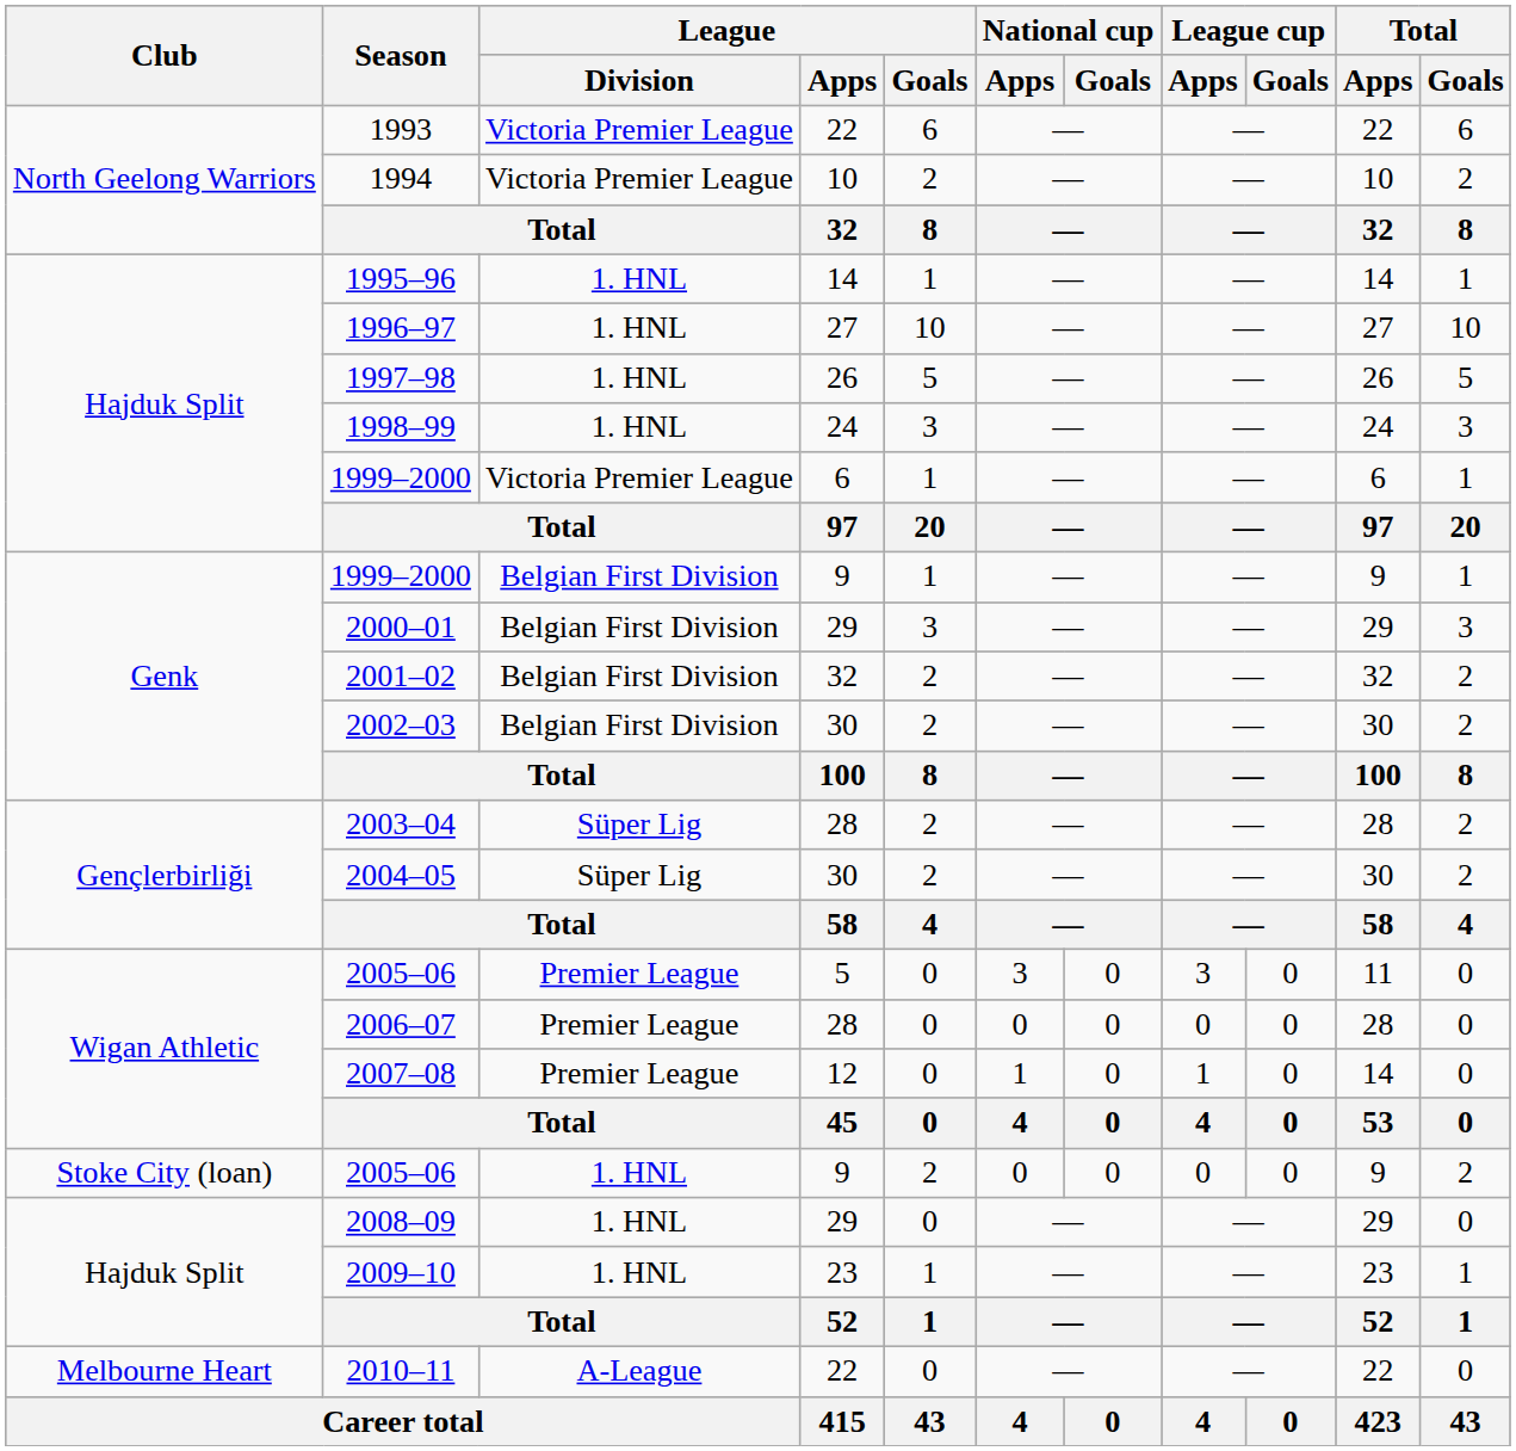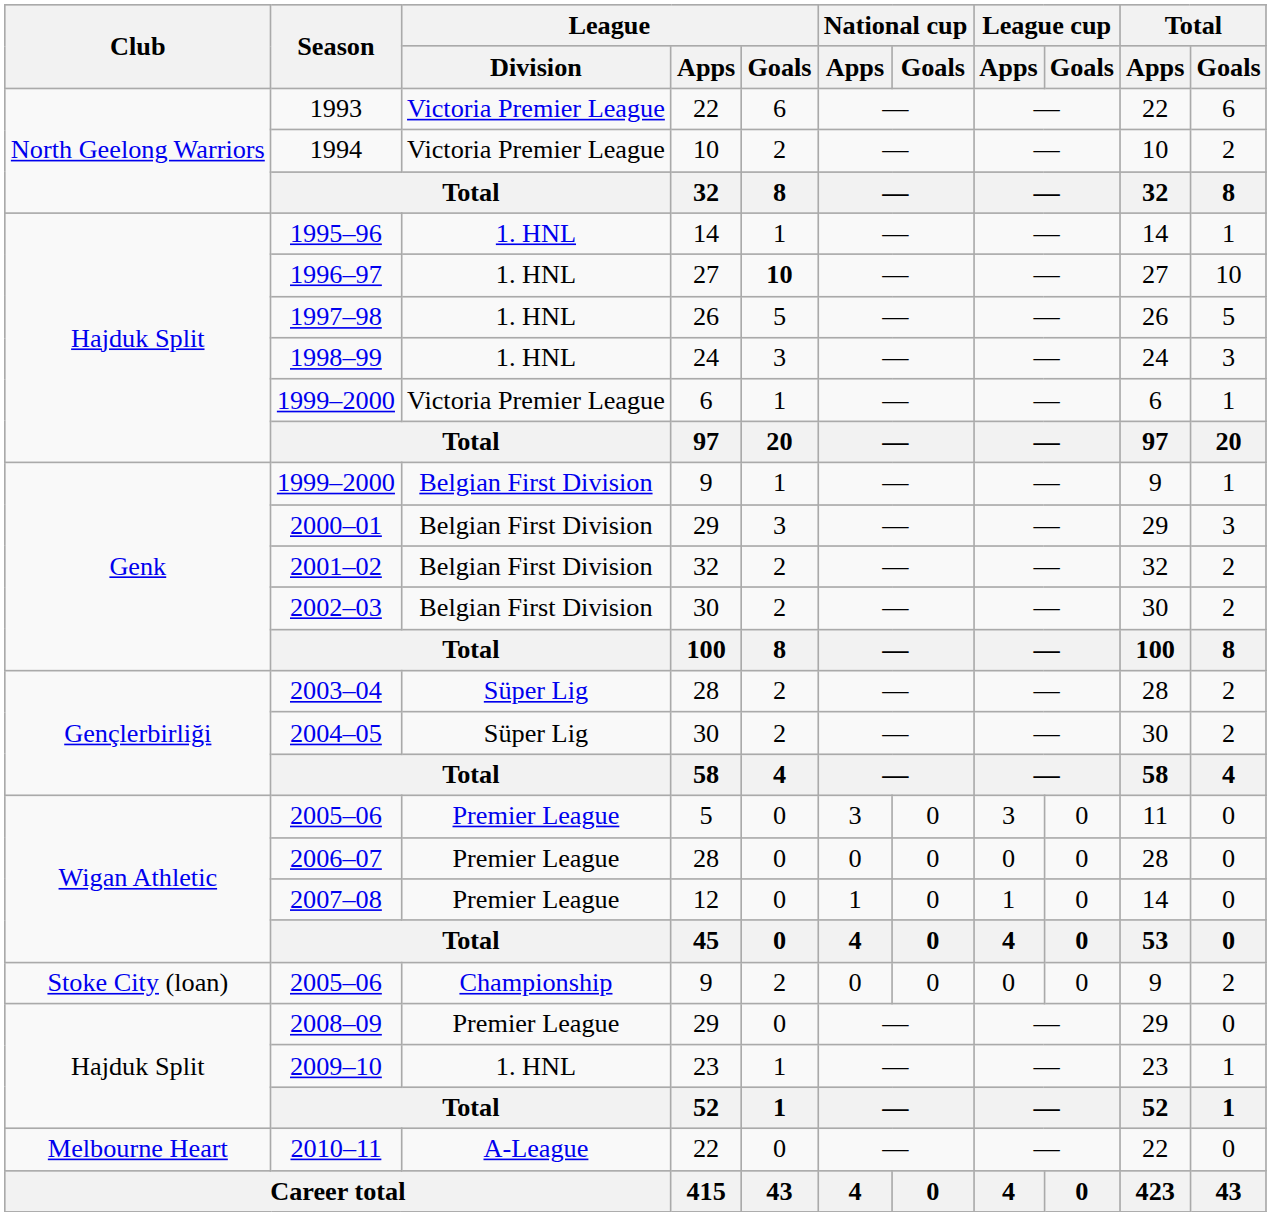1996–97 | League / Goals: normal -> bold
2005–06 / 9 | League / Division: 1. HNL -> Championship
2008–09 | League / Division: 1. HNL -> Premier League
